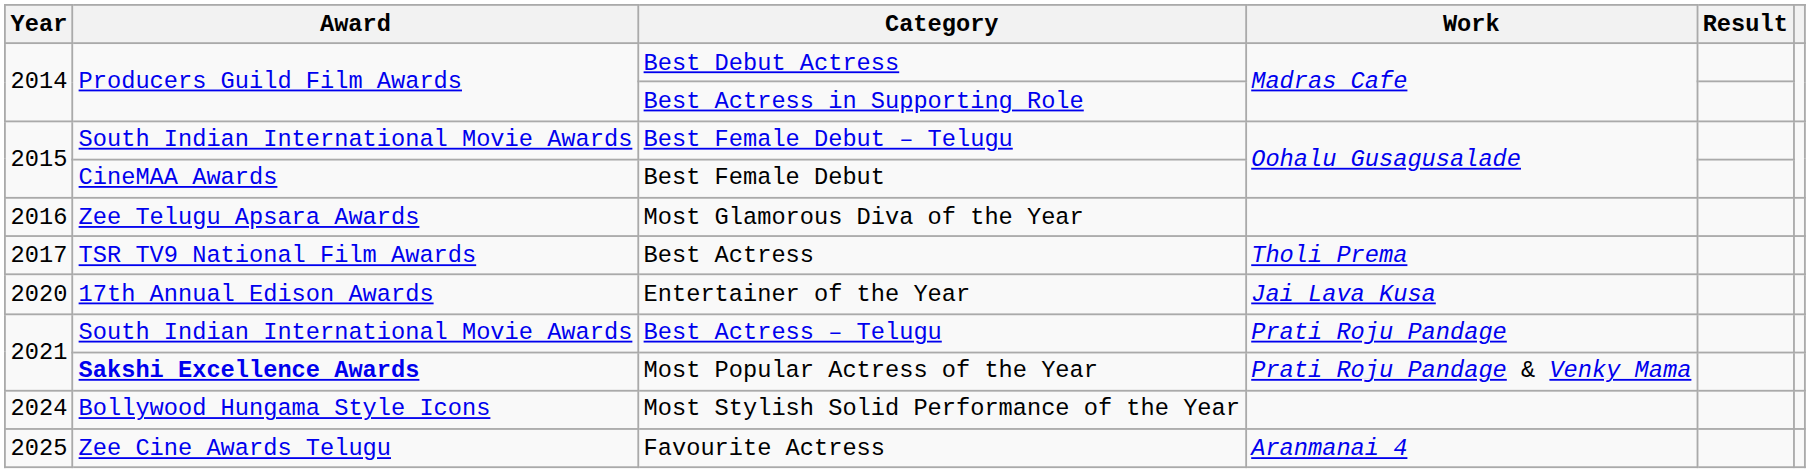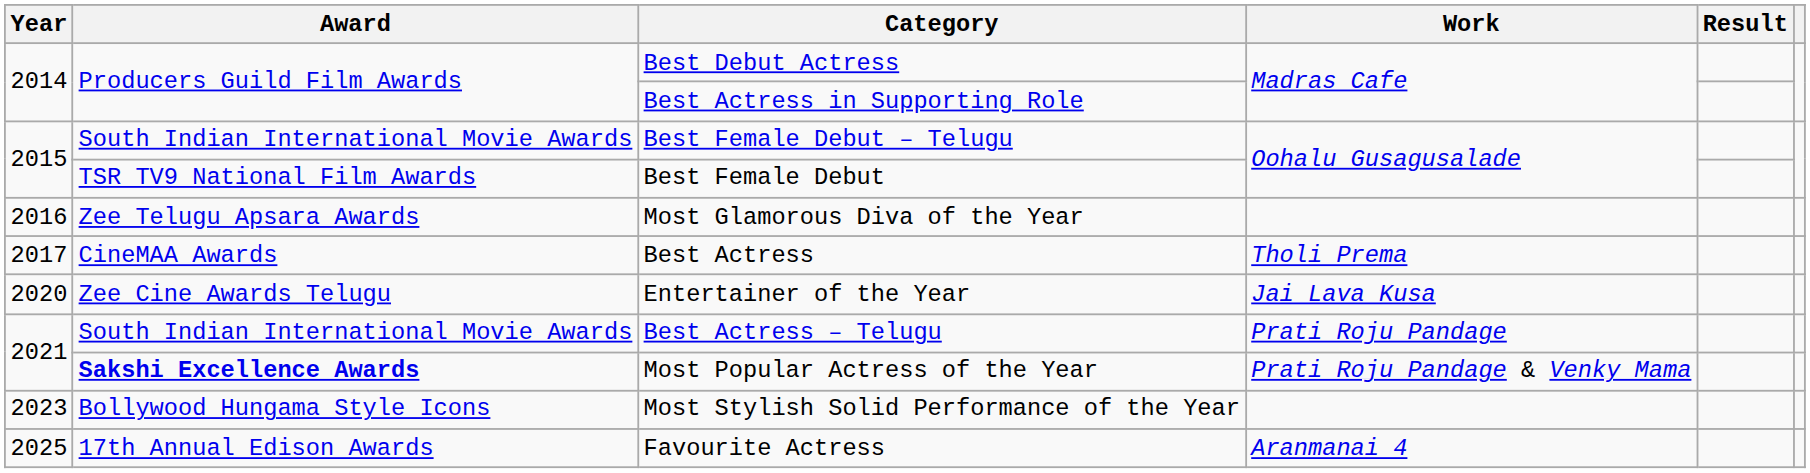Best Female Debut | Award: CineMAA Awards -> TSR TV9 National Film Awards
Best Actress | Award: TSR TV9 National Film Awards -> CineMAA Awards
Entertainer of the Year | Award: 17th Annual Edison Awards -> Zee Cine Awards Telugu
Most Stylish Solid Performance of the Year | Year: 2024 -> 2023
Favourite Actress | Award: Zee Cine Awards Telugu -> 17th Annual Edison Awards
